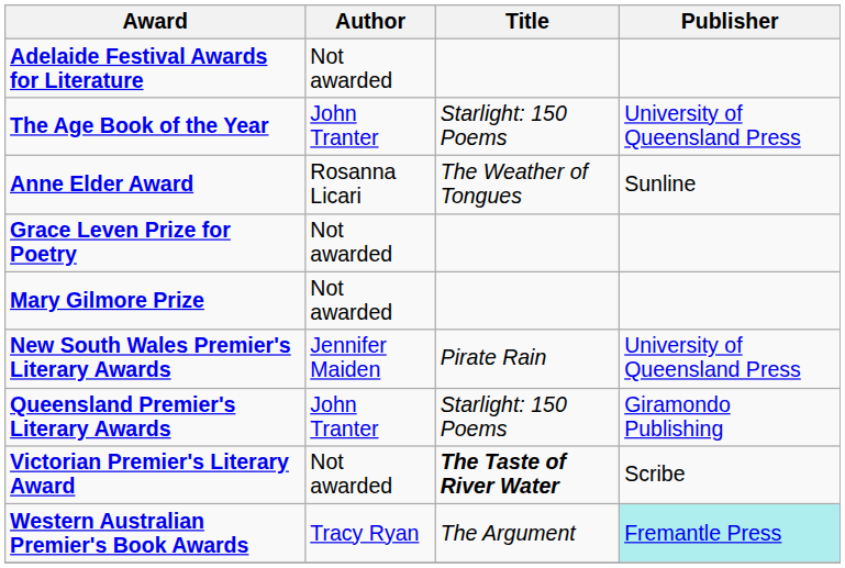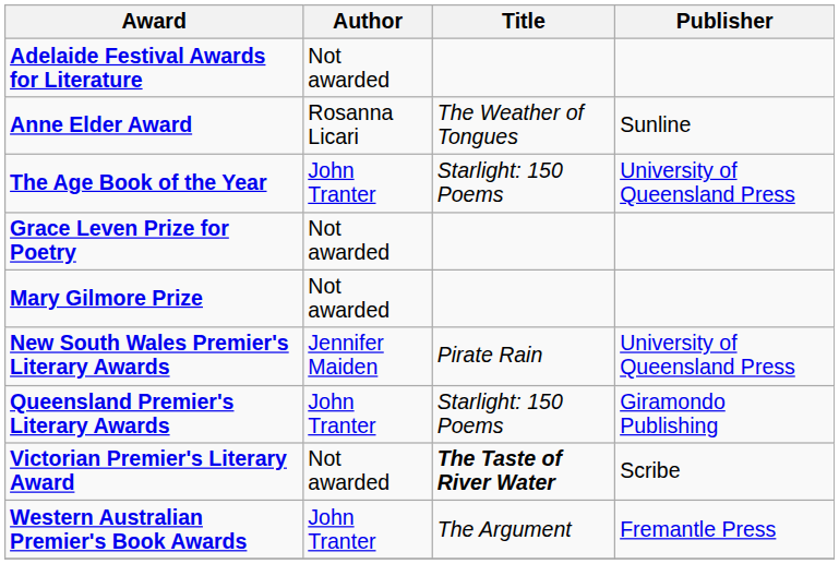rows swapped: The Age Book of the Year <-> Anne Elder Award
Western Australian Premier's Book Awards | Author: Tracy Ryan -> John Tranter
Western Australian Premier's Book Awards | Publisher: paleturquoise background -> no background
